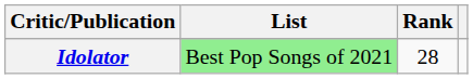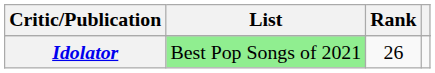Idolator | Rank: 28 -> 26
